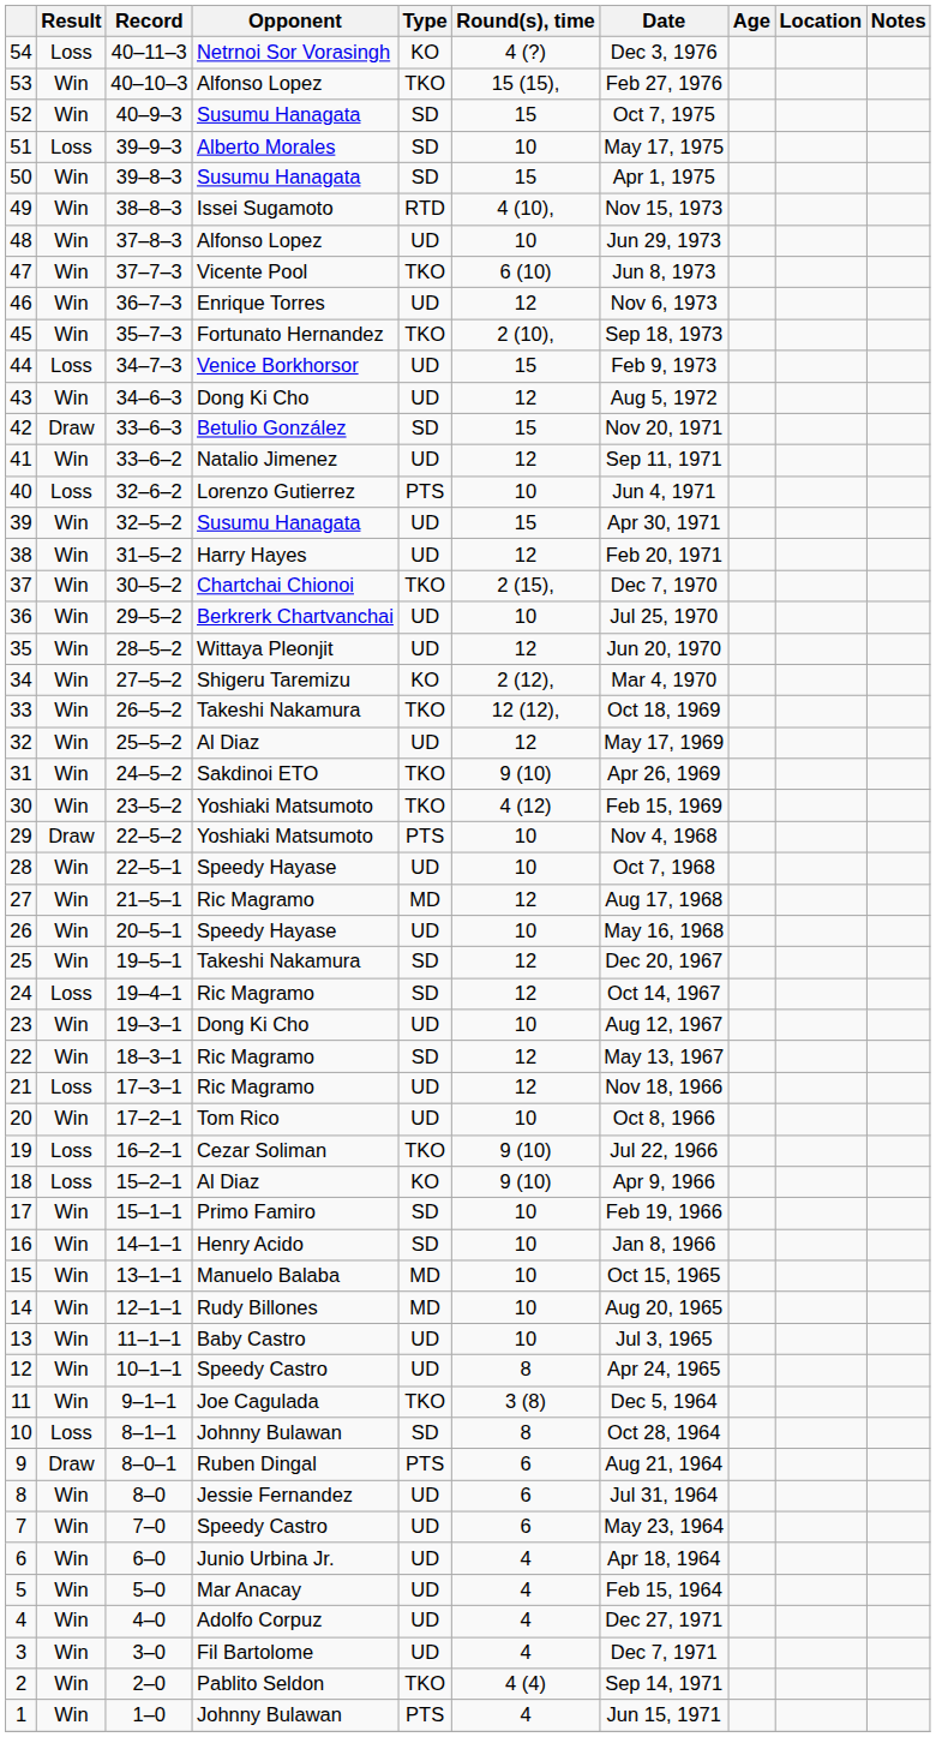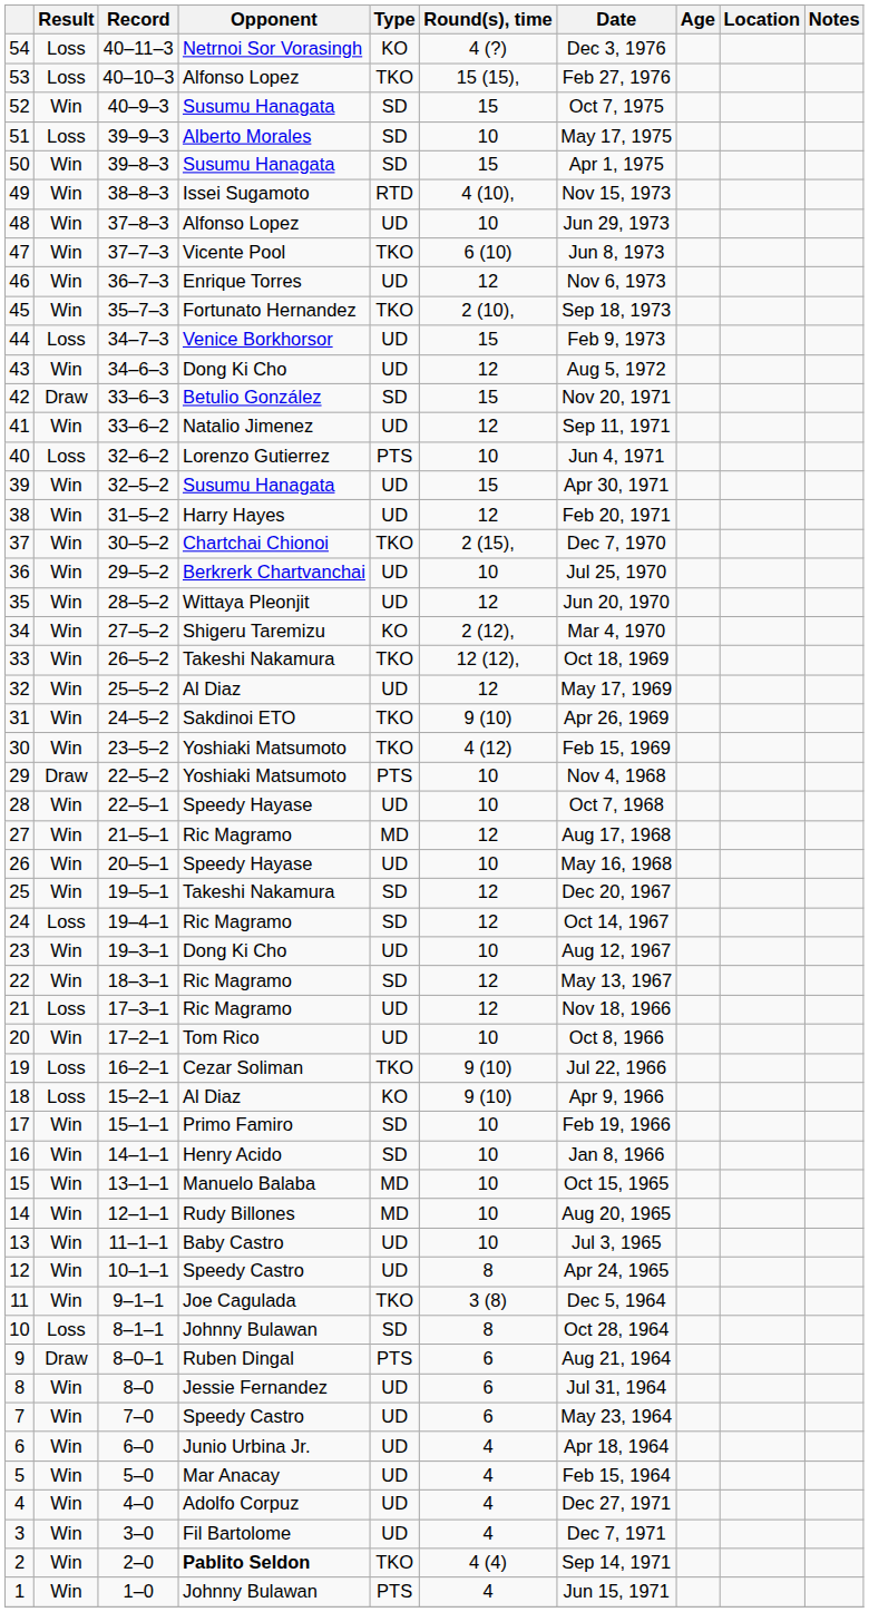53 | Result: Win -> Loss
2 | Opponent: normal -> bold
